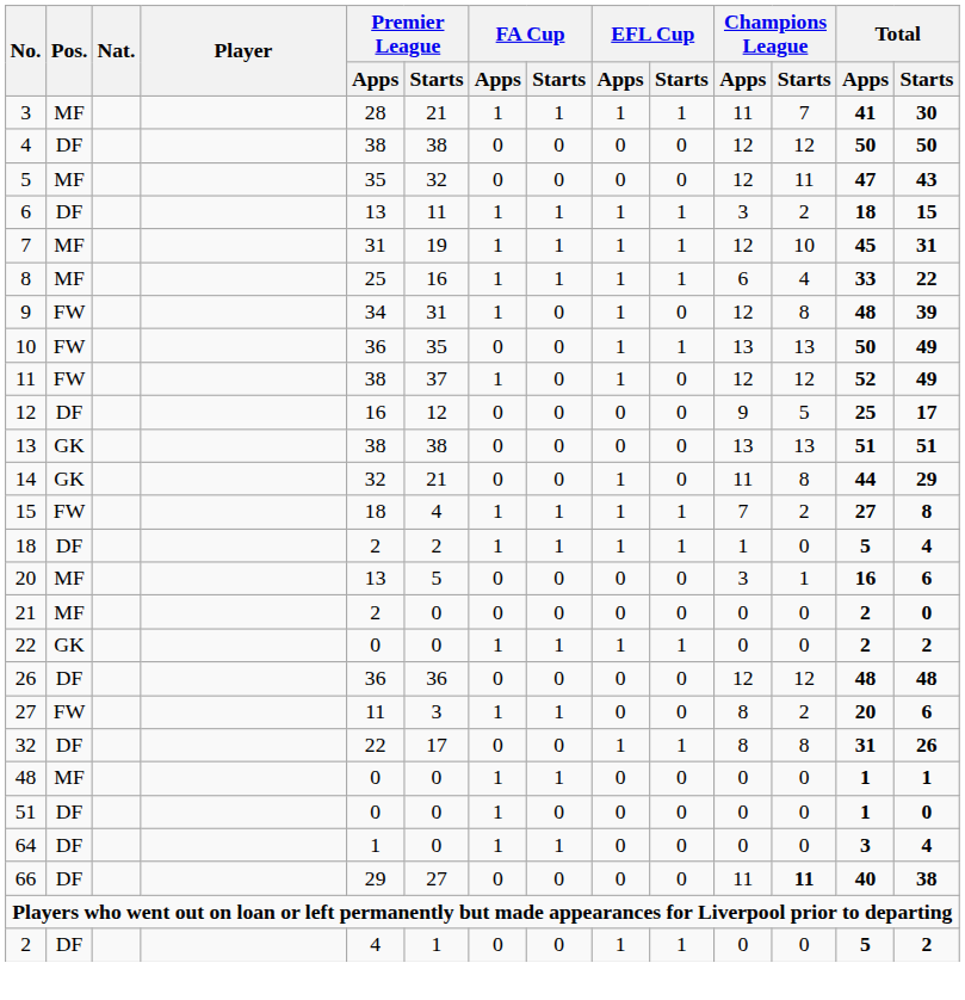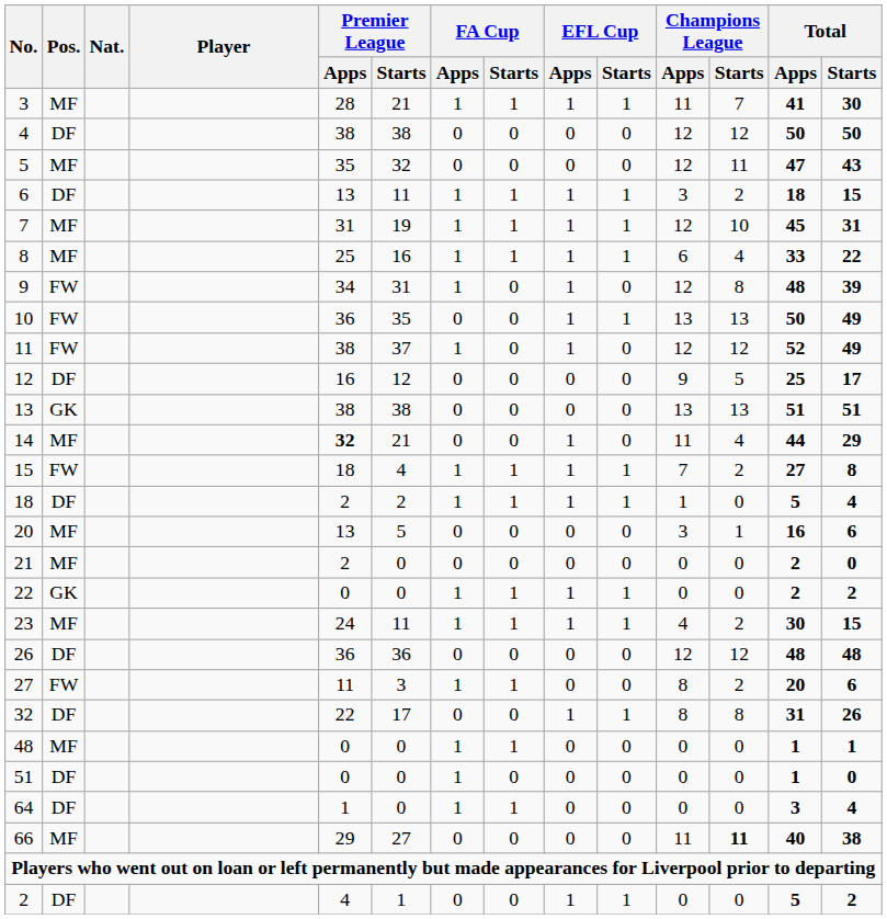14 | Pos.: GK -> MF
14 | Premier League / Apps: normal -> bold
14 | Champions League / Starts: 8 -> 4
+ row: 23 | MF | 24 | 11 | 1 | 1 | 1 | 1 | 4 | 2 | 30 | 15
66 | Pos.: DF -> MF
